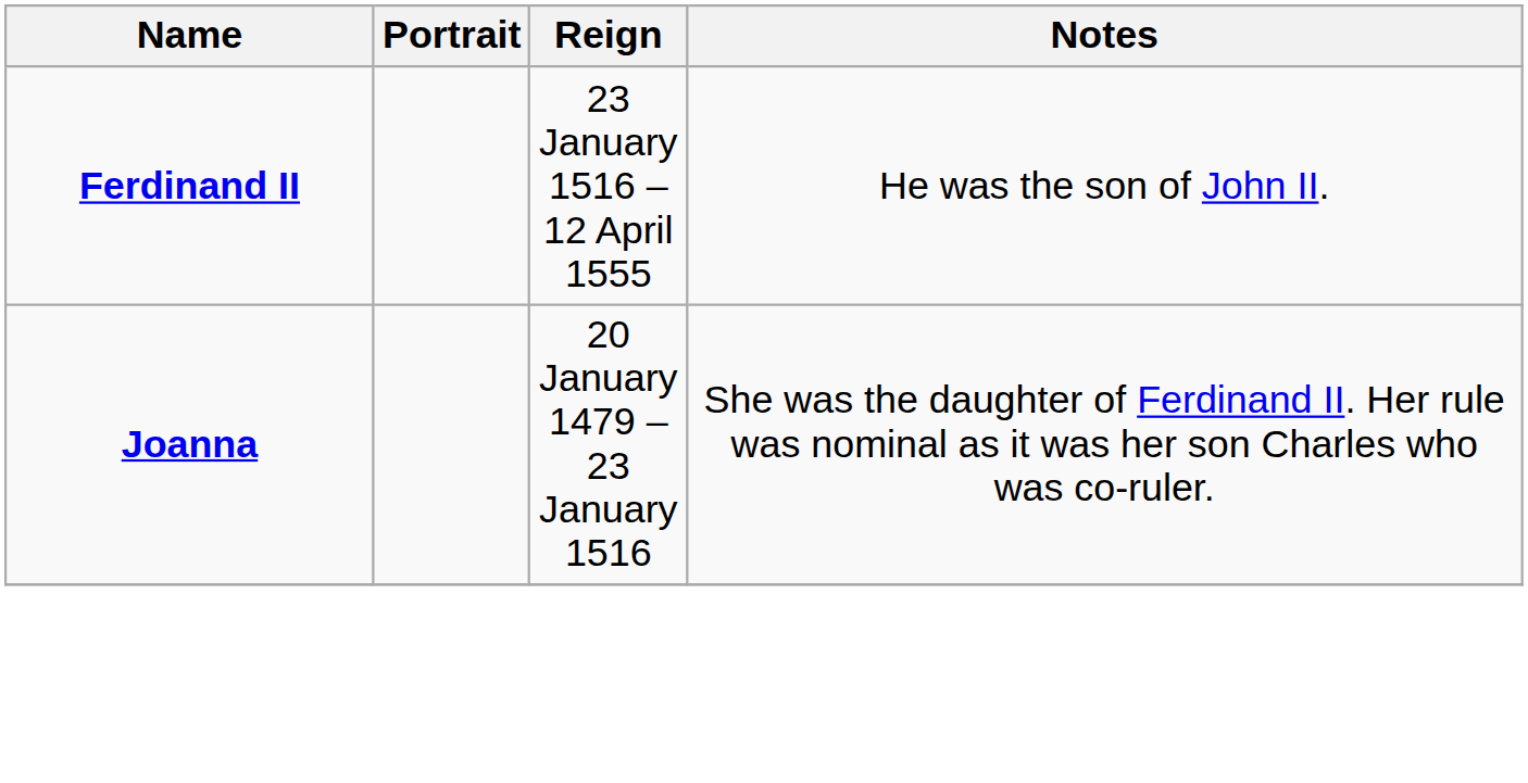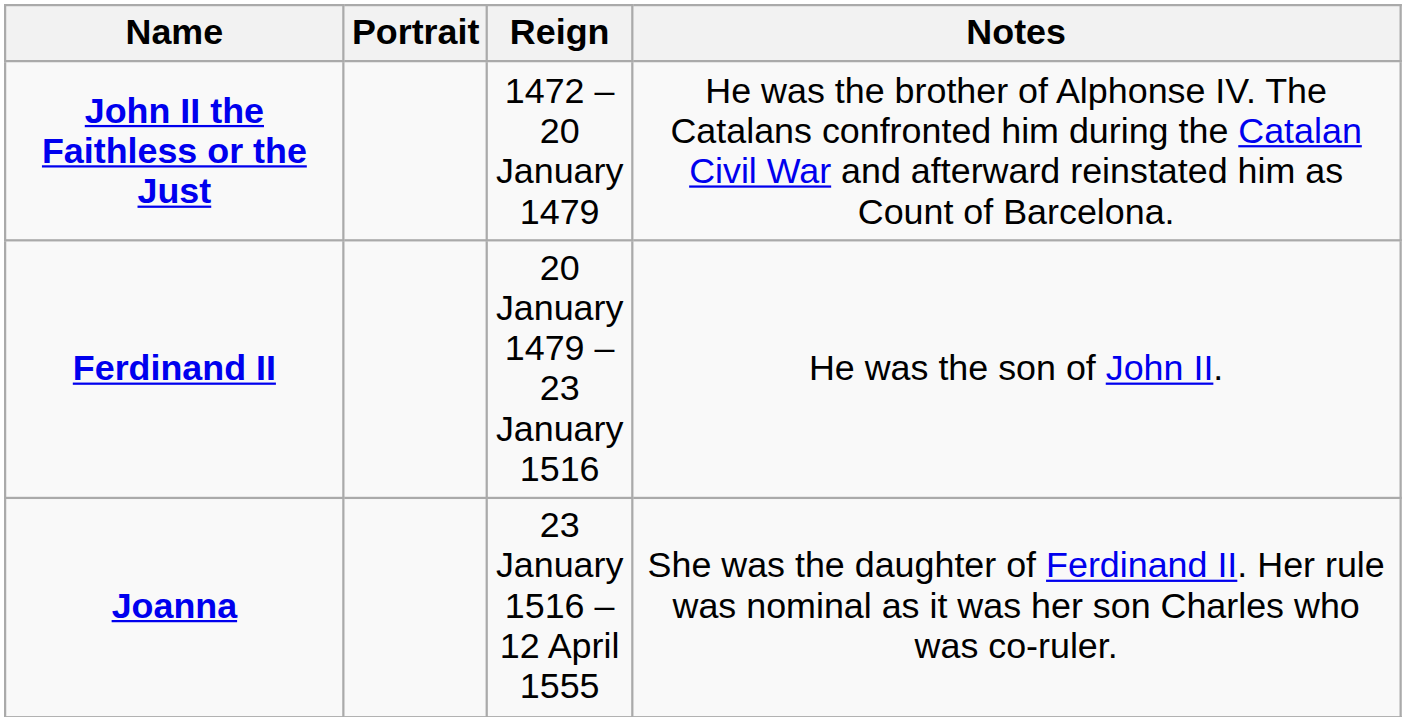+ row: John II the Faithless or the Just | 1472 – 20 January 1479 | He was the brother of Alphonse IV. The Catalans confronted him during the Catalan Civil War and afterward reinstated him as Count of Barcelona.
Ferdinand II | Reign: 23 January 1516 – 12 April 1555 -> 20 January 1479 – 23 January 1516
Joanna | Reign: 20 January 1479 – 23 January 1516 -> 23 January 1516 – 12 April 1555
